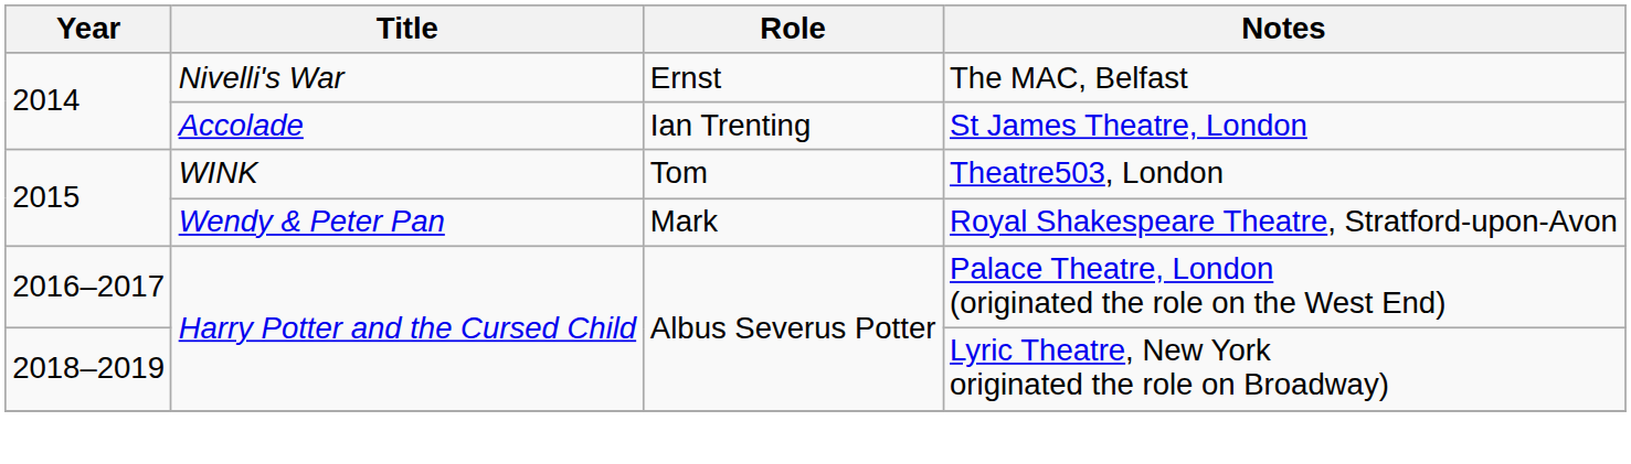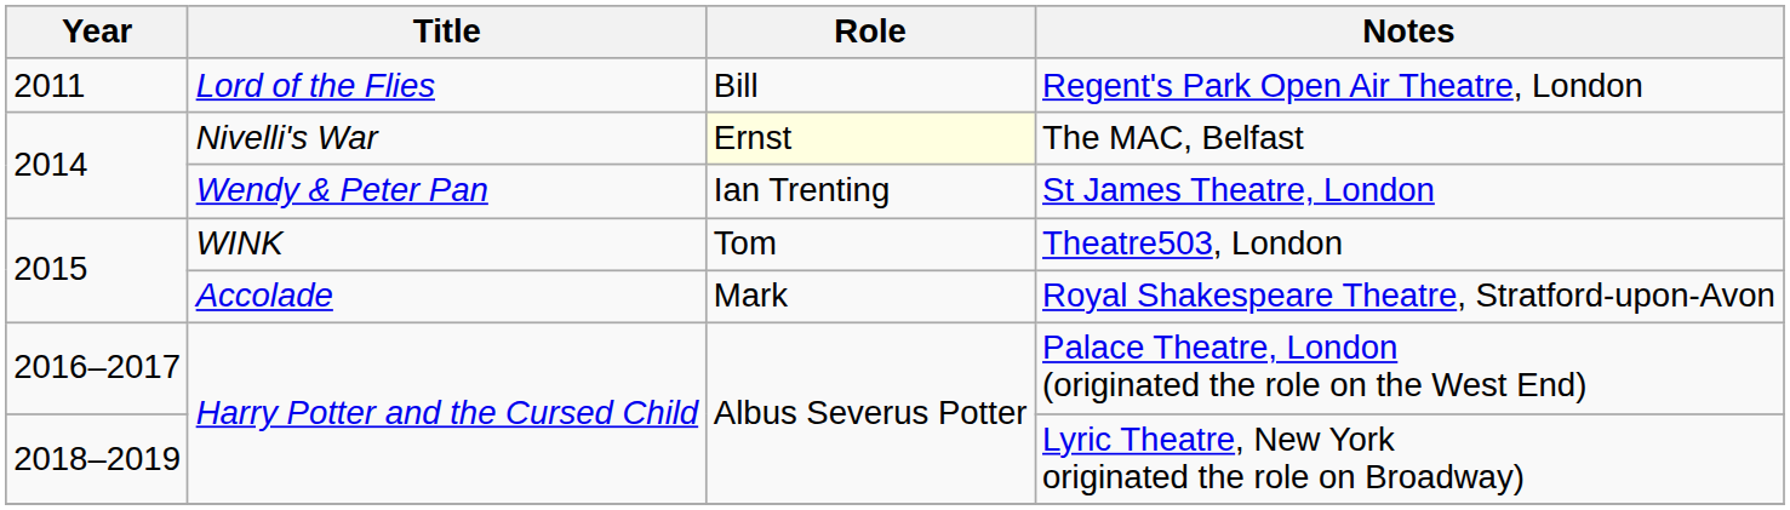+ row: 2011 | Lord of the Flies | Bill | Regent's Park Open Air Theatre, London
The MAC, Belfast | Role: no background -> lightyellow background
St James Theatre, London | Title: Accolade -> Wendy & Peter Pan
Royal Shakespeare Theatre, Stratford-upon-Avon | Title: Wendy & Peter Pan -> Accolade
